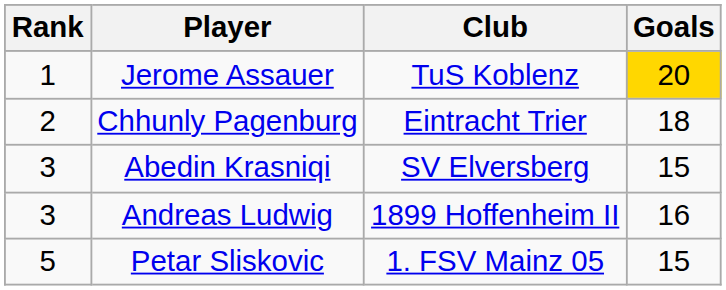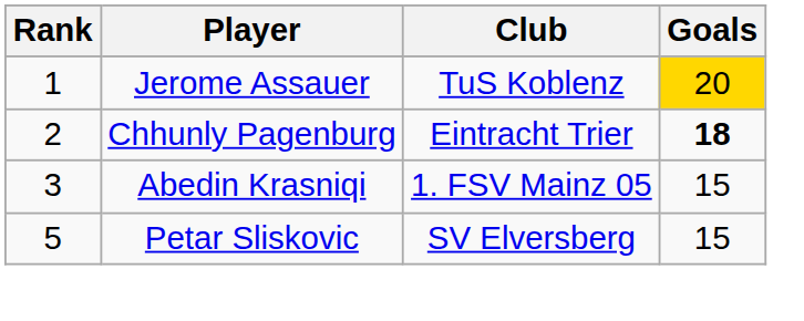Chhunly Pagenburg | Goals: normal -> bold
Abedin Krasniqi | Club: SV Elversberg -> 1. FSV Mainz 05
- row: 3 | Andreas Ludwig | 1899 Hoffenheim II | 16
Petar Sliskovic | Club: 1. FSV Mainz 05 -> SV Elversberg
